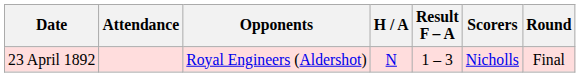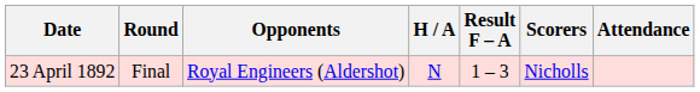columns swapped: Round <-> Attendance
